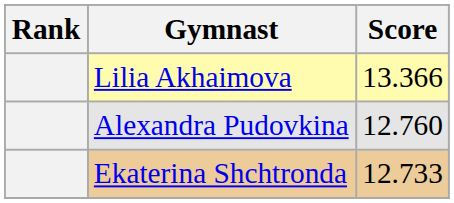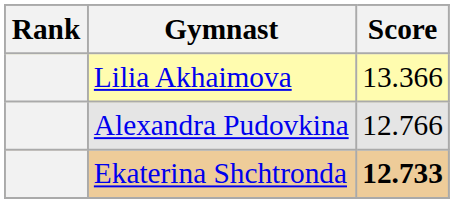Alexandra Pudovkina | Score: 12.760 -> 12.766
Ekaterina Shchtronda | Score: normal -> bold
